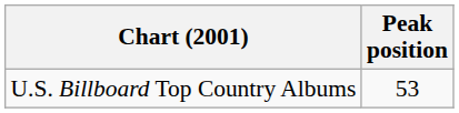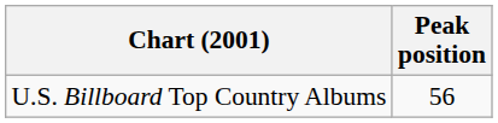U.S. Billboard Top Country Albums | Peak position: 53 -> 56
